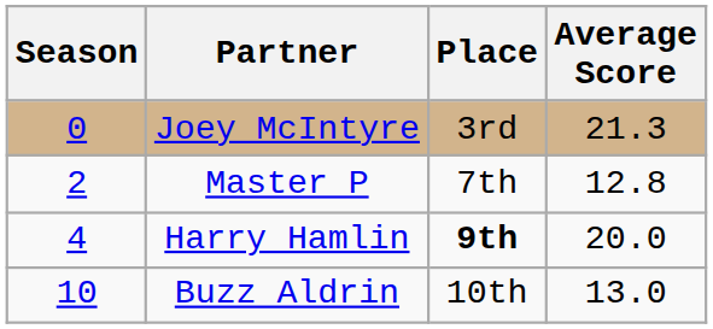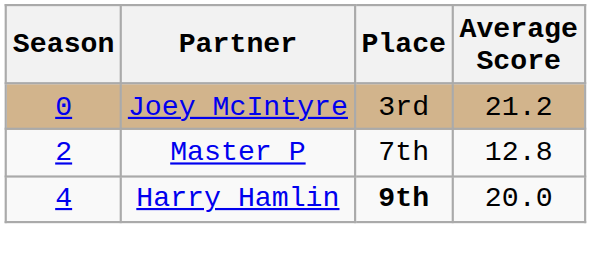Joey McIntyre | Average Score: 21.3 -> 21.2
- row: 10 | Buzz Aldrin | 10th | 13.0
